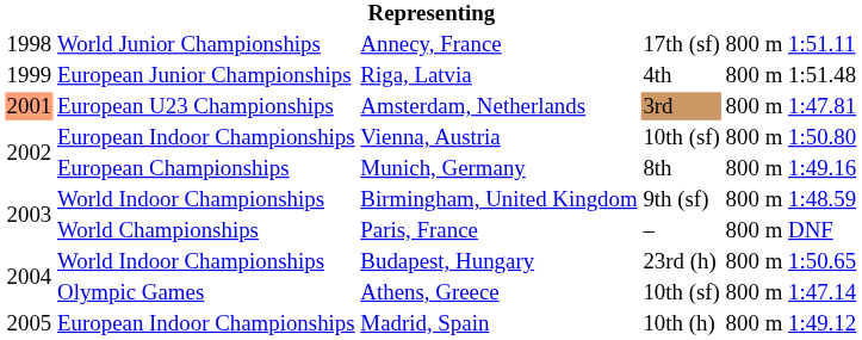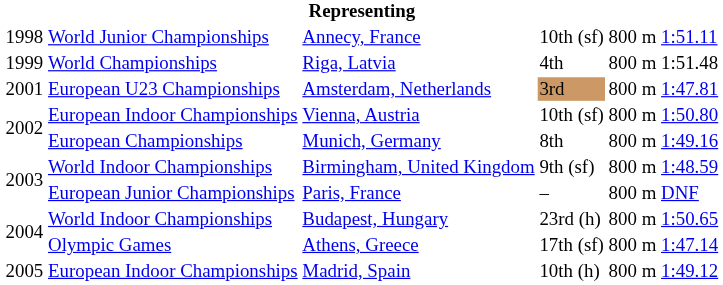Annecy, France | column 4: 17th (sf) -> 10th (sf)
Riga, Latvia | column 2: European Junior Championships -> World Championships
Amsterdam, Netherlands | column 1: lightsalmon background -> no background
Paris, France | column 2: World Championships -> European Junior Championships
Athens, Greece | column 4: 10th (sf) -> 17th (sf)
